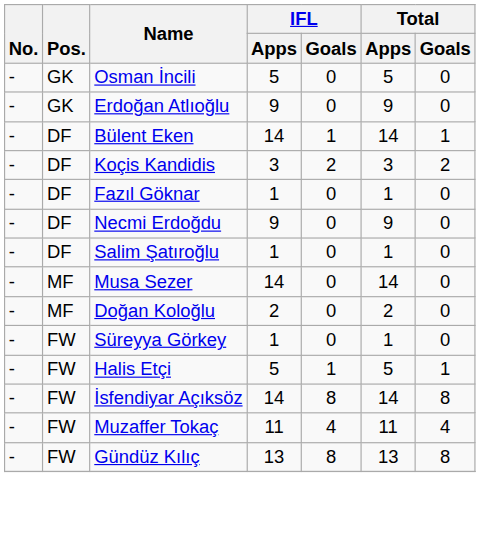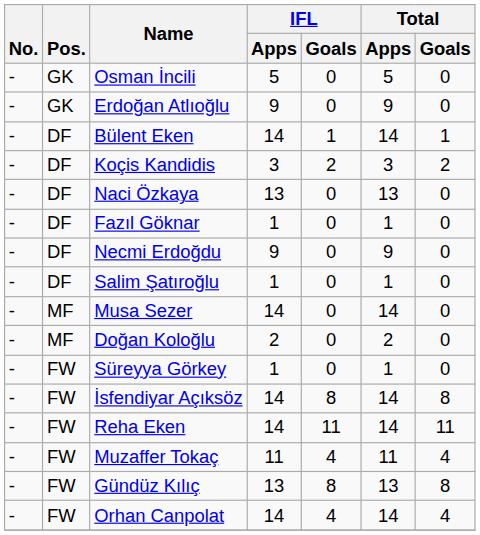+ row: - | DF | Naci Özkaya | 13 | 0 | 13 | 0
- row: - | FW | Halis Etçi | 5 | 1 | 5 | 1
+ row: - | FW | Reha Eken | 14 | 11 | 14 | 11
+ row: - | FW | Orhan Canpolat | 14 | 4 | 14 | 4
